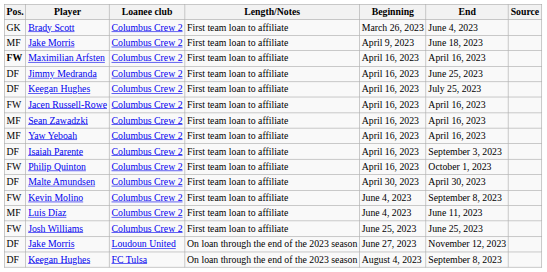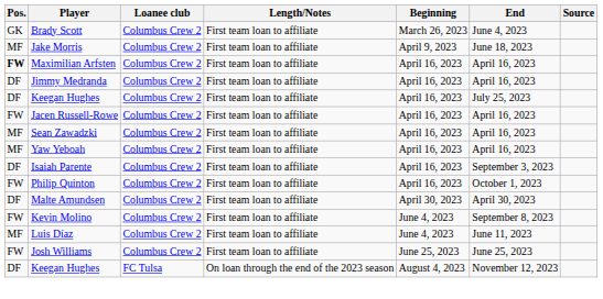Jimmy Medranda | End: June 25, 2023 -> April 16, 2023
- row: DF | Jake Morris | Loudoun United | On loan through the end of the 2023 season | June 27, 2023 | November 12, 2023
Keegan Hughes / FC Tulsa | End: September 8, 2023 -> November 12, 2023
